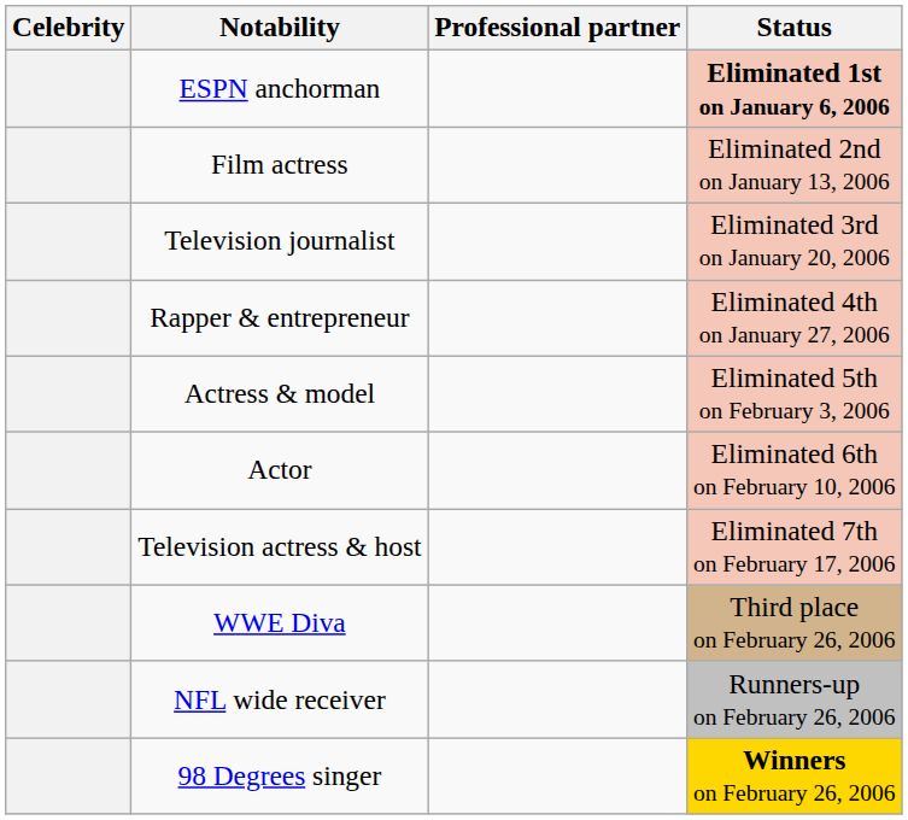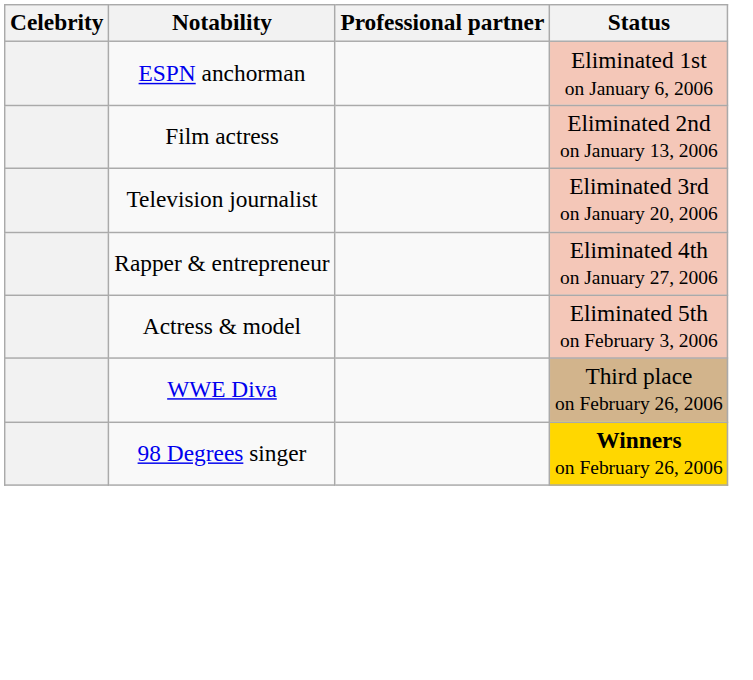ESPN anchorman | Status: bold -> normal
- row: Actor | Eliminated 6th on February 10, 2006
- row: Television actress & host | Eliminated 7th on February 17, 2006
- row: NFL wide receiver | Runners-up on February 26, 2006
